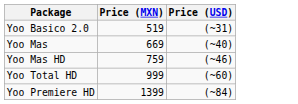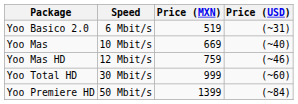+ column: Speed | 6 Mbit/s | 10 Mbit/s | 12 Mbit/s | 30 Mbit/s | 50 Mbit/s
